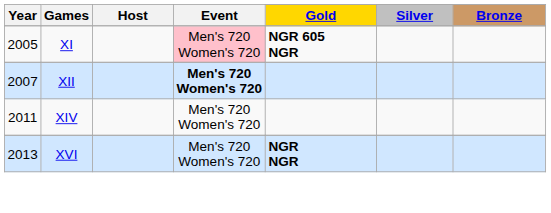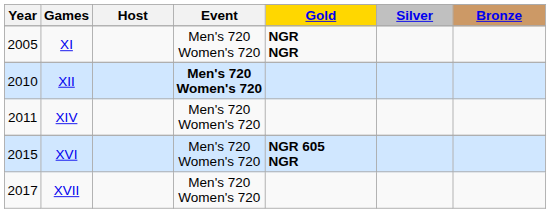XI | Event: pink background -> no background
XI | Gold: NGR 605 NGR -> NGR NGR
XII | Year: 2007 -> 2010
XVI | Year: 2013 -> 2015
XVI | Gold: NGR NGR -> NGR 605 NGR
+ row: 2017 | XVII | Men's 720 Women's 720
